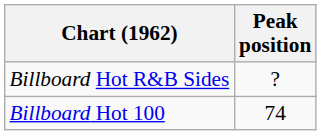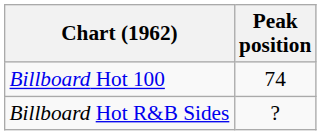rows swapped: Billboard Hot 100 <-> Billboard Hot R&B Sides
